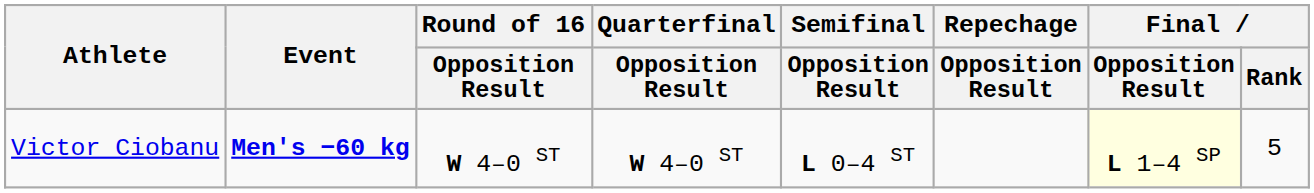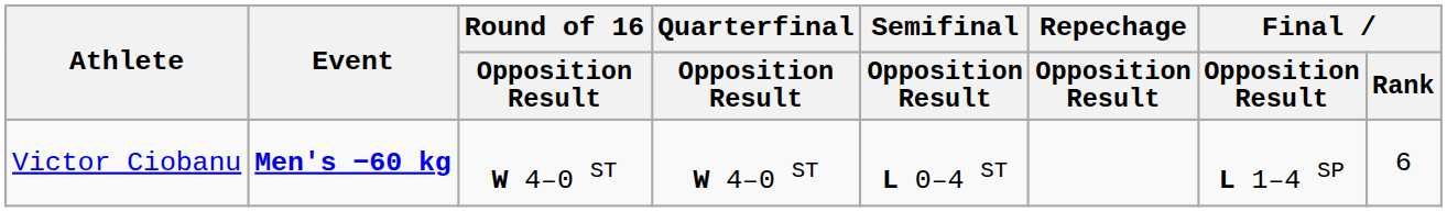Victor Ciobanu | Final / Opposition Result: lightyellow background -> no background
Victor Ciobanu | Final / Rank: 5 -> 6
